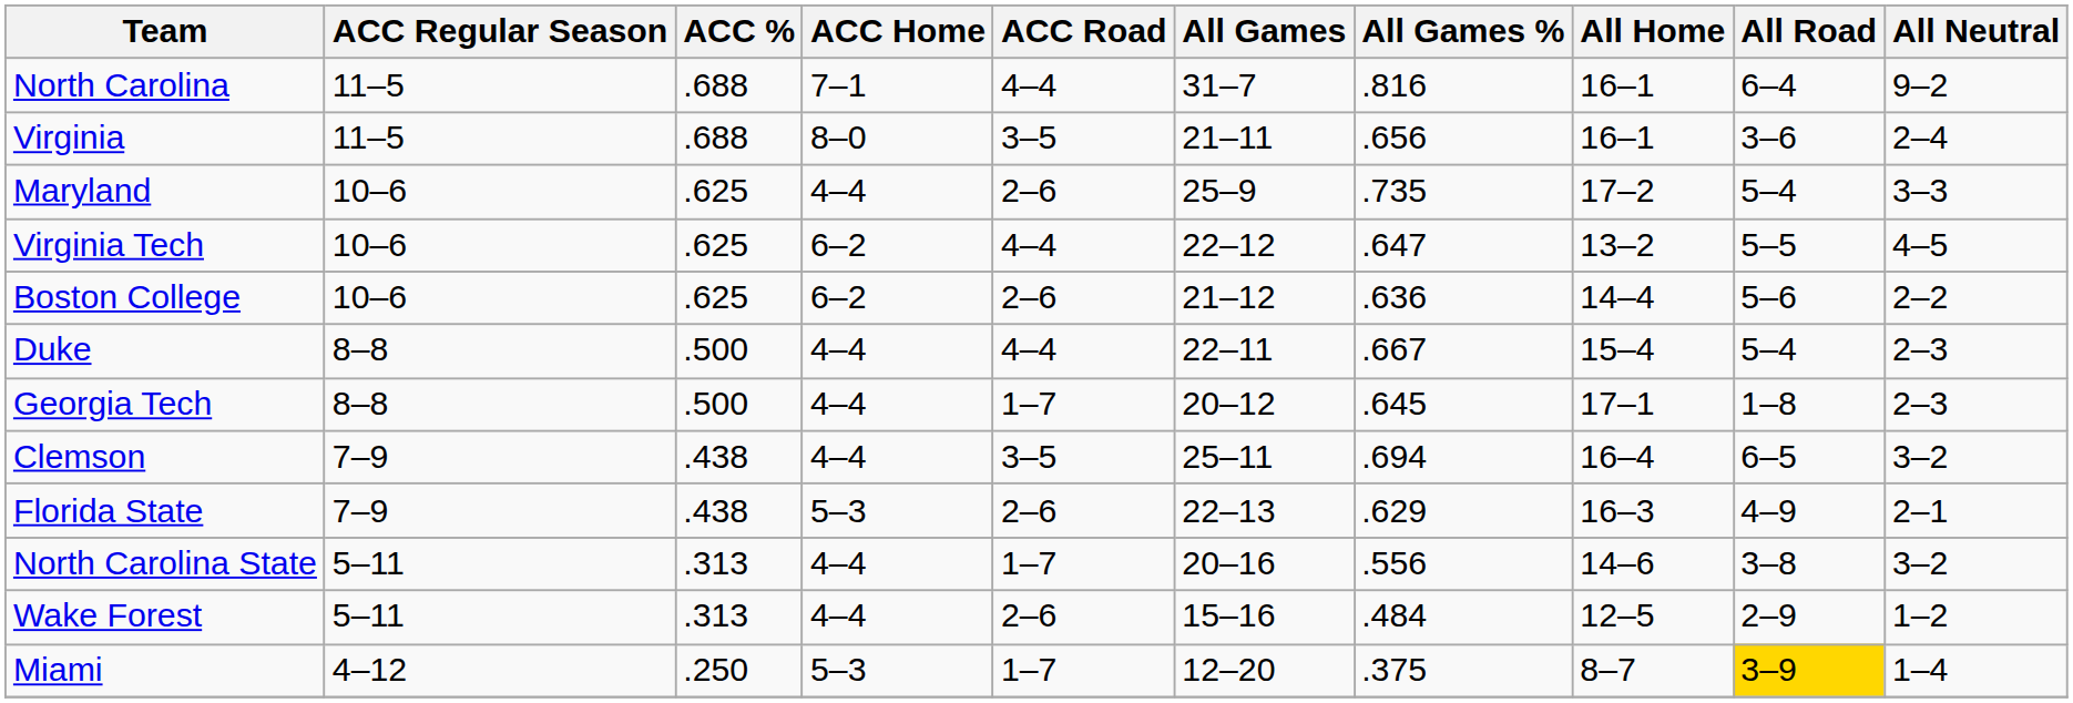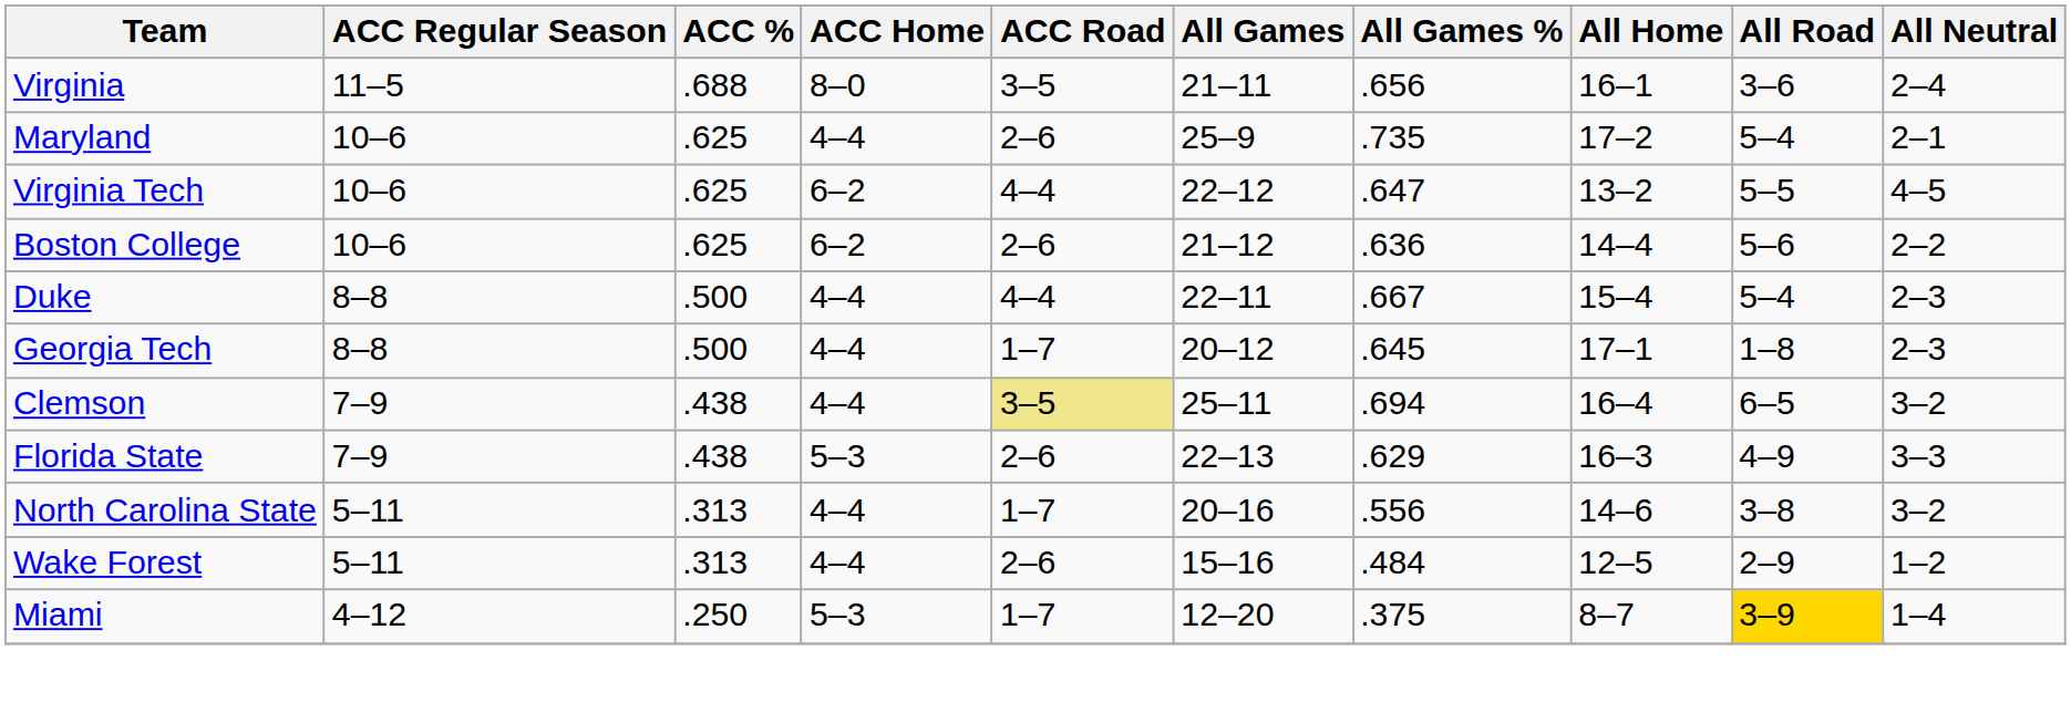- row: North Carolina | 11–5 | .688 | 7–1 | 4–4 | 31–7 | .816 | 16–1 | 6–4 | 9–2
Maryland | All Neutral: 3–3 -> 2–1
Clemson | ACC Road: no background -> khaki background
Florida State | All Neutral: 2–1 -> 3–3
